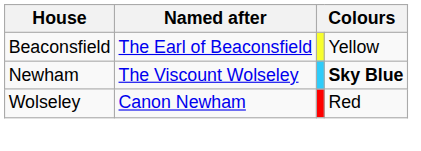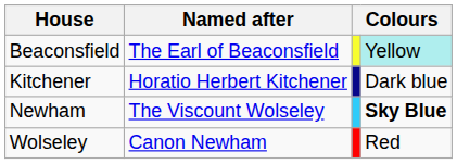Beaconsfield | column 4: no background -> paleturquoise background
+ row: Kitchener | Horatio Herbert Kitchener | Dark blue
